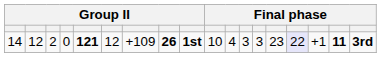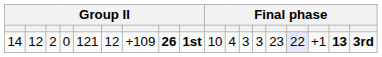14 | column 5: bold -> normal
14 | column 17: 11 -> 13
